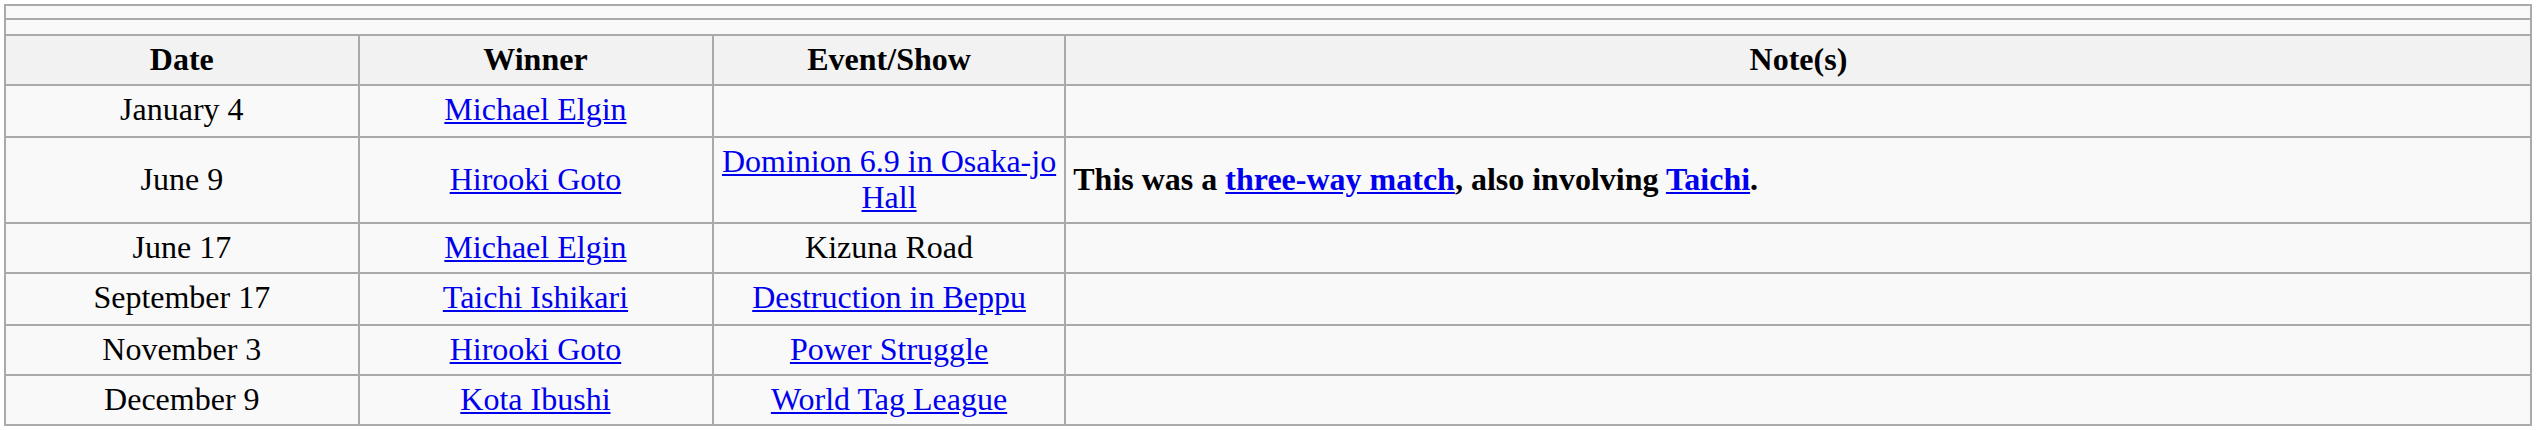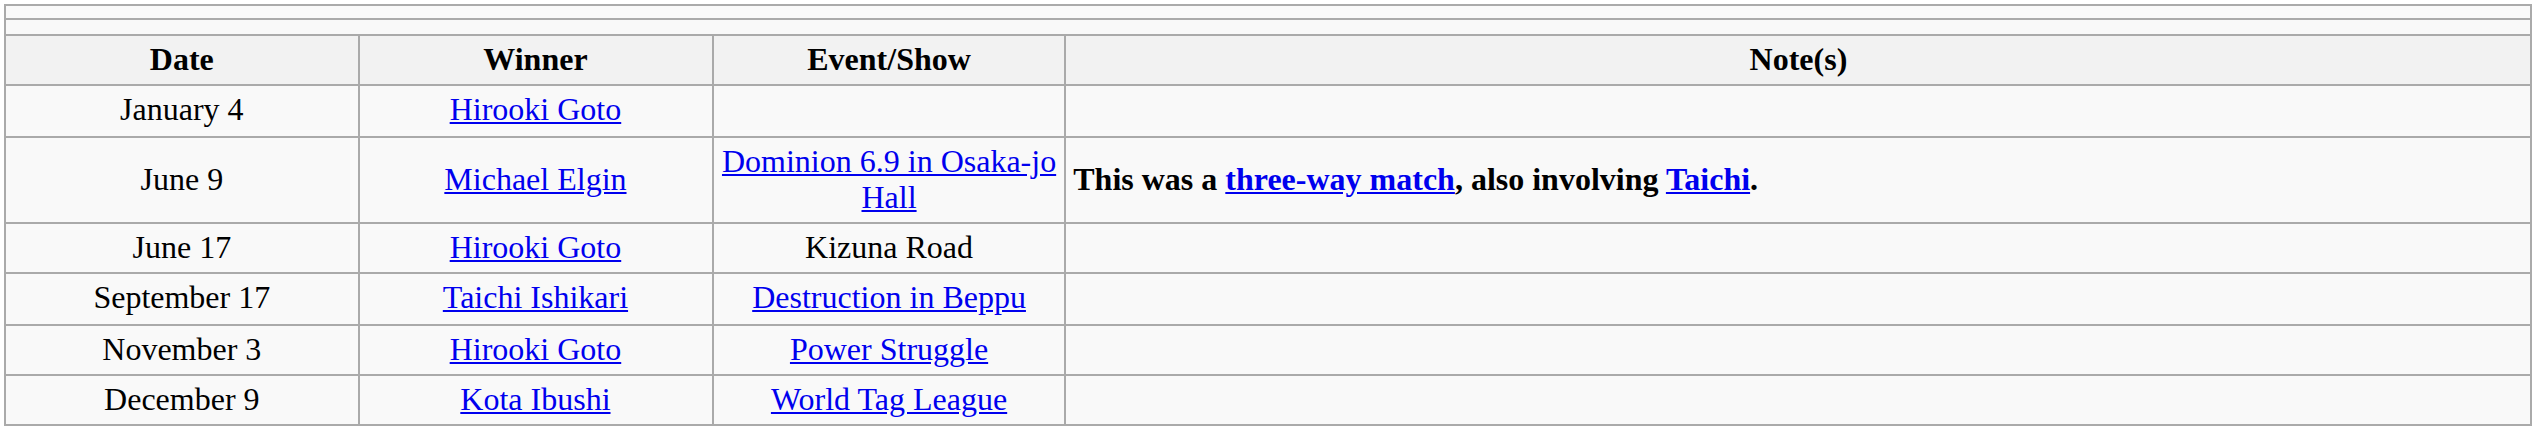January 4 | column 2: Michael Elgin -> Hirooki Goto
June 9 | column 2: Hirooki Goto -> Michael Elgin
June 17 | column 2: Michael Elgin -> Hirooki Goto
